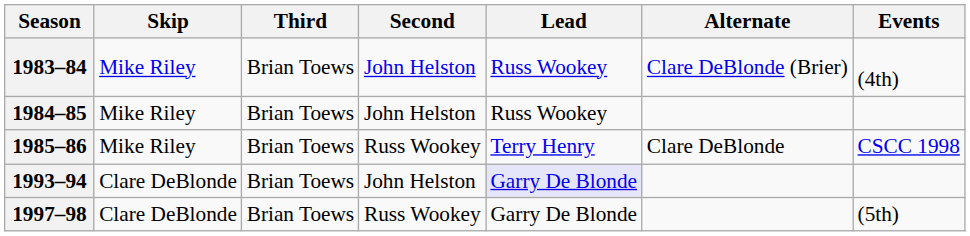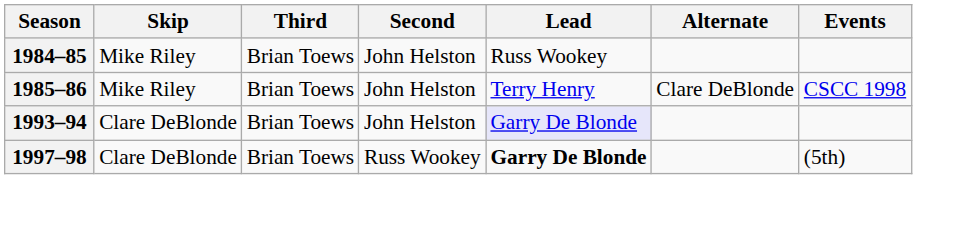- row: 1983–84 | Mike Riley | Brian Toews | John Helston | Russ Wookey | Clare DeBlonde (Brier) | (4th)
1985–86 | Second: Russ Wookey -> John Helston
1997–98 | Lead: normal -> bold
